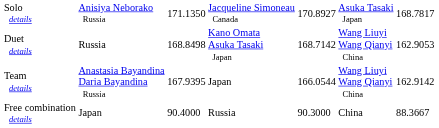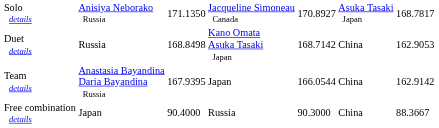Duet details | column 6: Wang Liuyi Wang Qianyi China -> China
Team details | column 6: Wang Liuyi Wang Qianyi China -> China
